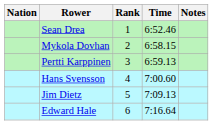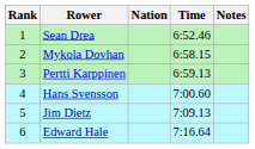columns swapped: Rank <-> Nation
